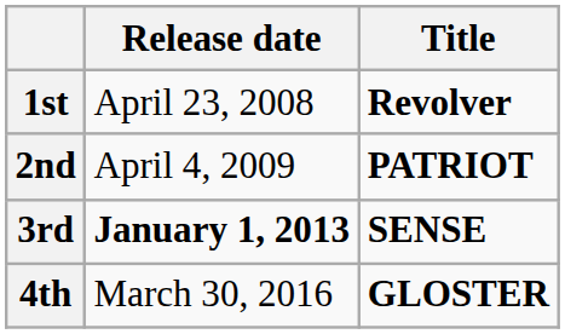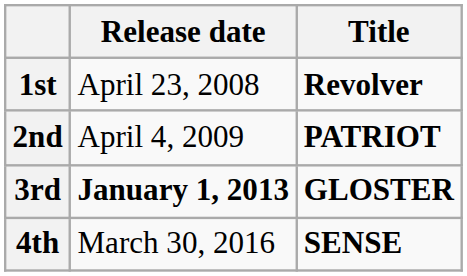3rd | Title: SENSE -> GLOSTER
4th | Title: GLOSTER -> SENSE
